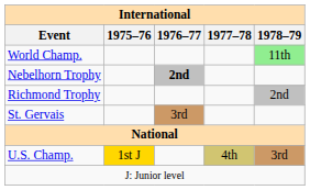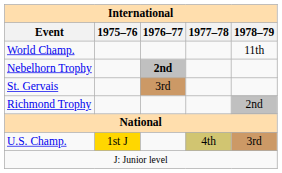World Champ. | 1978–79: lightgreen background -> no background
rows swapped: Richmond Trophy <-> St. Gervais
